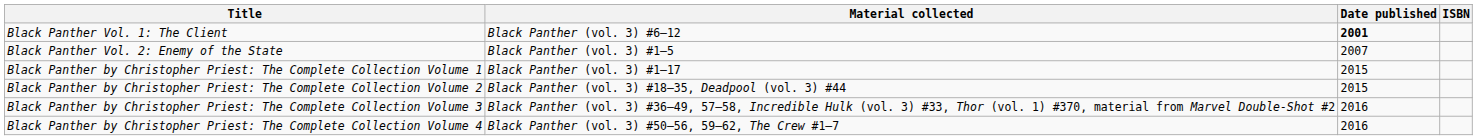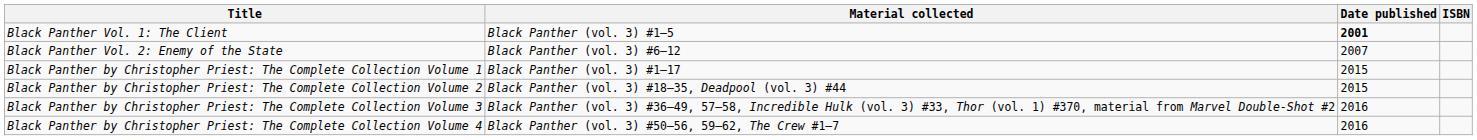Black Panther Vol. 1: The Client | Material collected: Black Panther (vol. 3) #6–12 -> Black Panther (vol. 3) #1–5
Black Panther Vol. 2: Enemy of the State | Material collected: Black Panther (vol. 3) #1–5 -> Black Panther (vol. 3) #6–12
